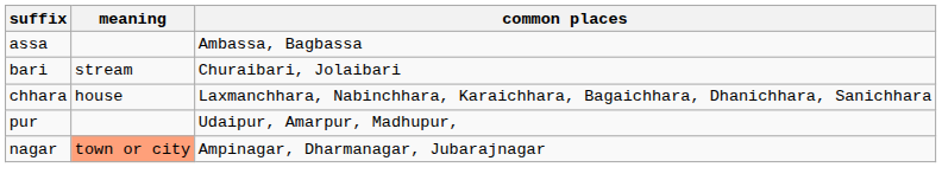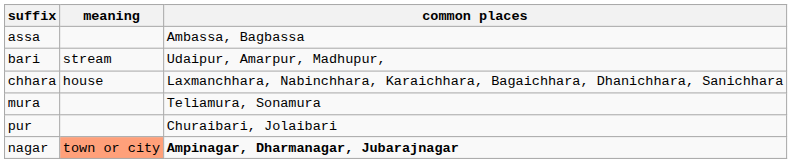bari | common places: Churaibari, Jolaibari -> Udaipur, Amarpur, Madhupur,
+ row: mura | Teliamura, Sonamura
pur | common places: Udaipur, Amarpur, Madhupur, -> Churaibari, Jolaibari
nagar | common places: normal -> bold
